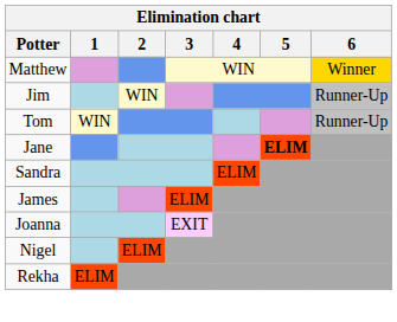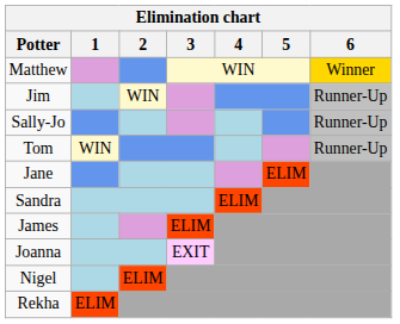+ row: Sally-Jo | Runner-Up
Jane | 5: bold -> normal
